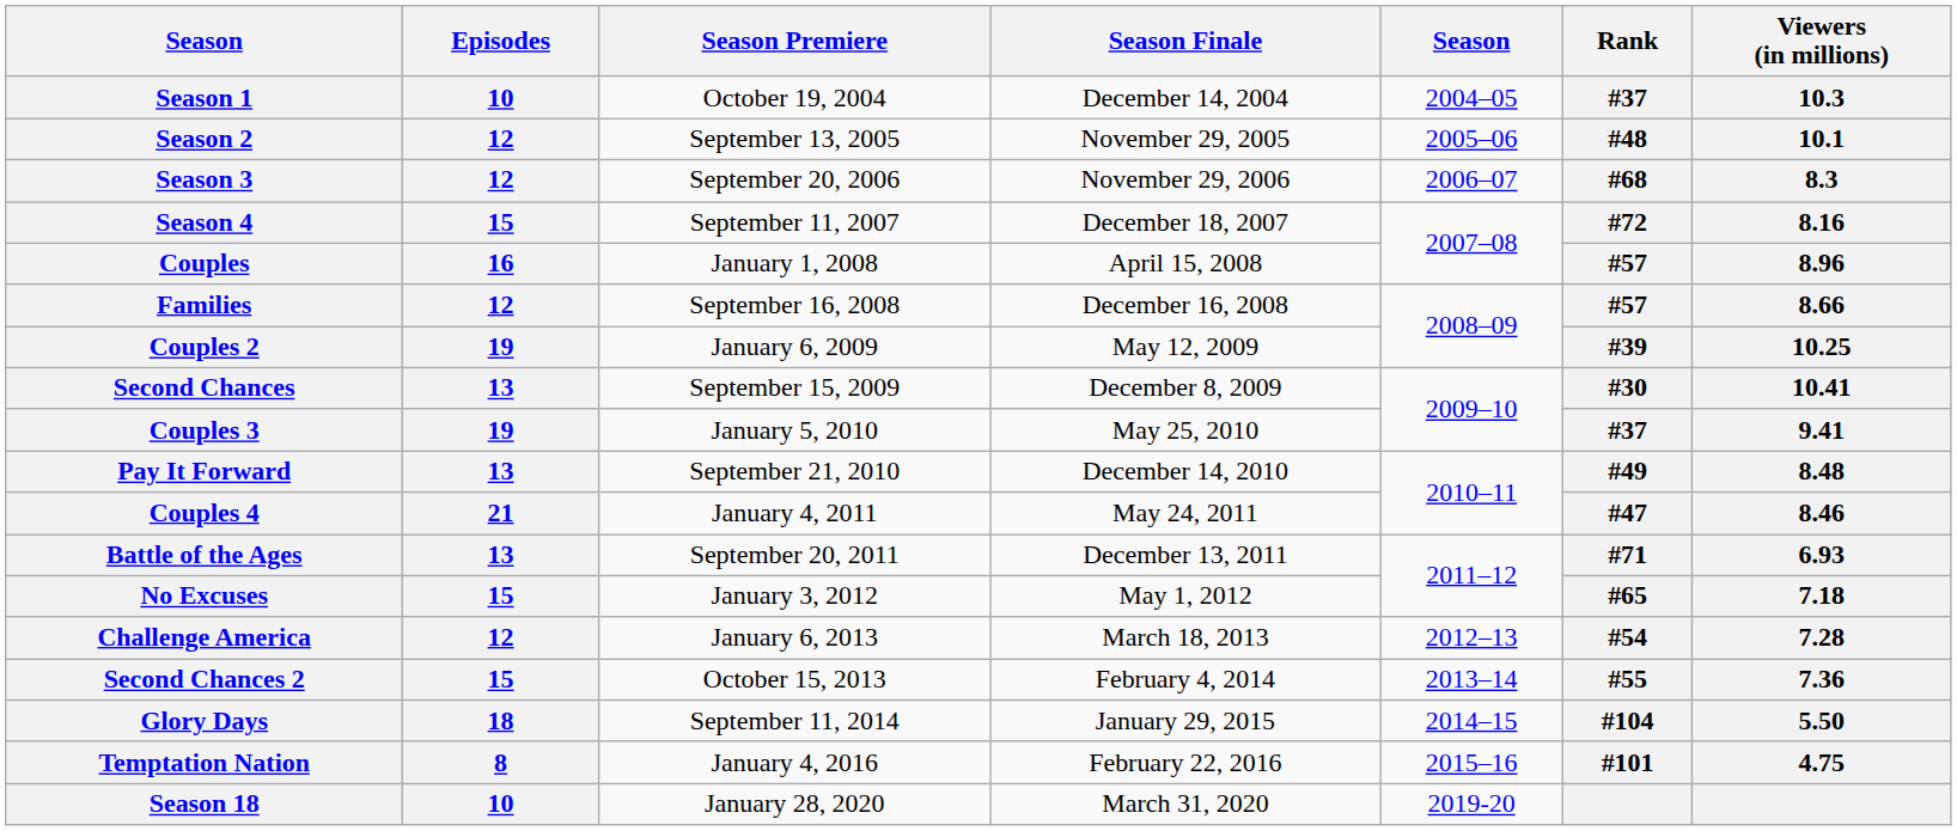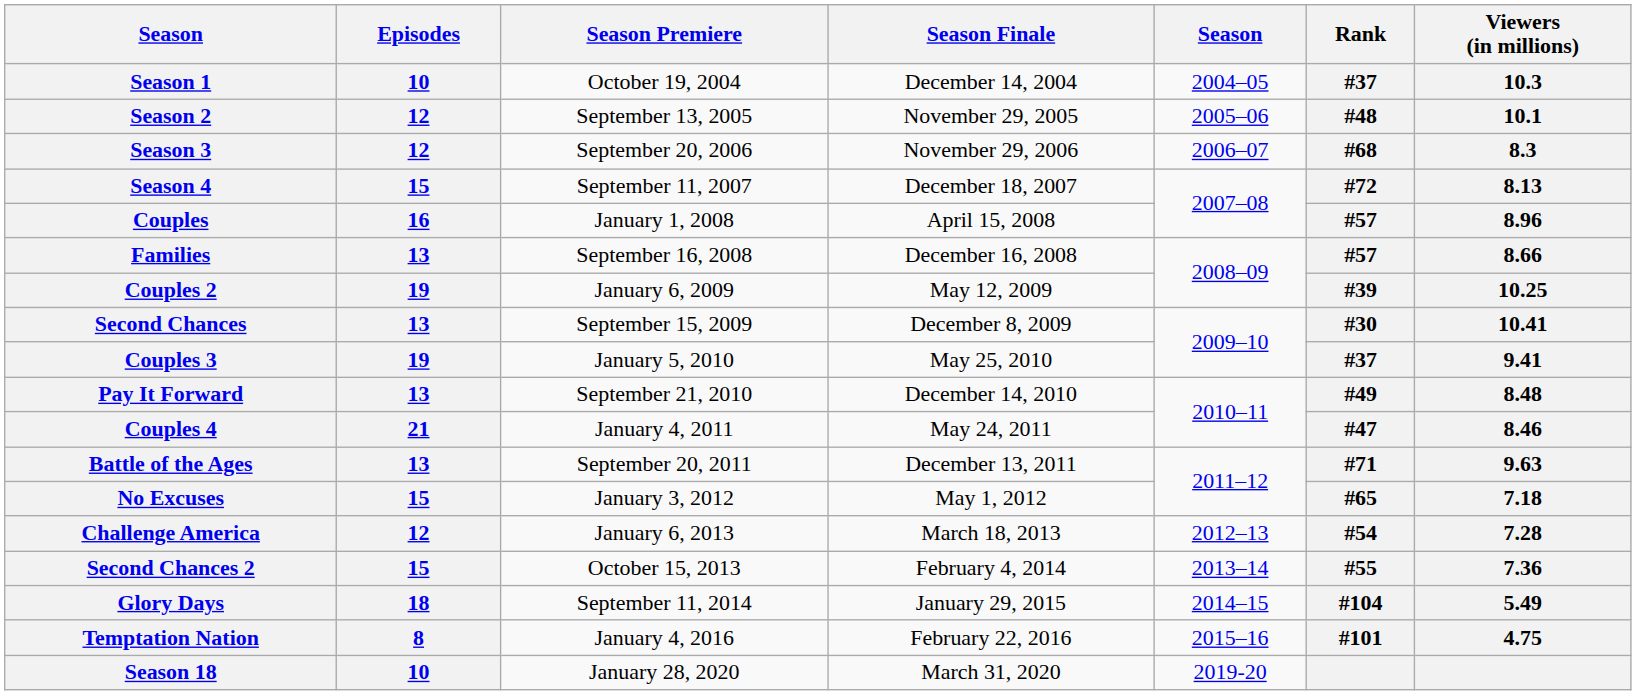Season 4 | Viewers (in millions): 8.16 -> 8.13
Families | Episodes: 12 -> 13
Battle of the Ages | Viewers (in millions): 6.93 -> 9.63
Glory Days | Viewers (in millions): 5.50 -> 5.49
